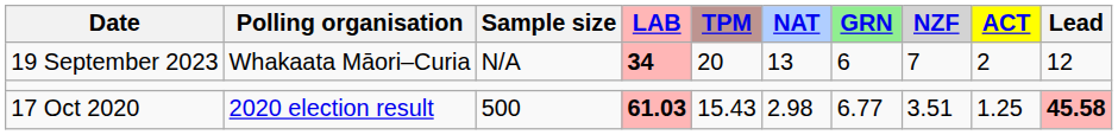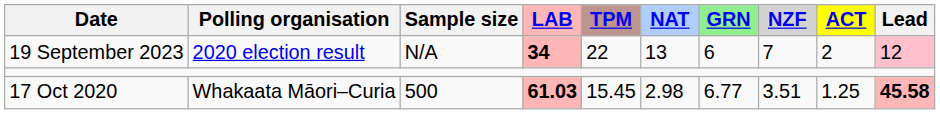19 September 2023 | Polling organisation: Whakaata Māori–Curia -> 2020 election result
19 September 2023 | TPM: 20 -> 22
19 September 2023 | Lead: no background -> pink background
17 Oct 2020 | Polling organisation: 2020 election result -> Whakaata Māori–Curia
17 Oct 2020 | TPM: 15.43 -> 15.45
